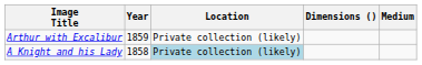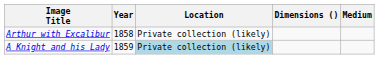Arthur with Excalibur | Year: 1859 -> 1858
A Knight and his Lady | Year: 1858 -> 1859
